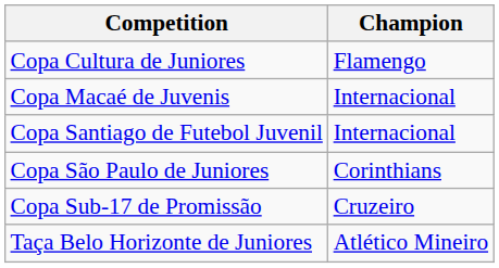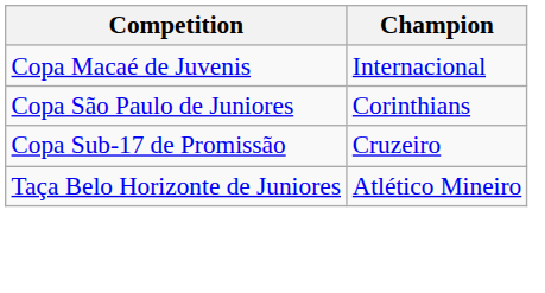- row: Copa Cultura de Juniores | Flamengo
- row: Copa Santiago de Futebol Juvenil | Internacional
